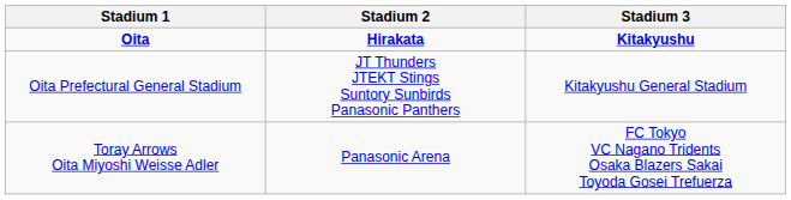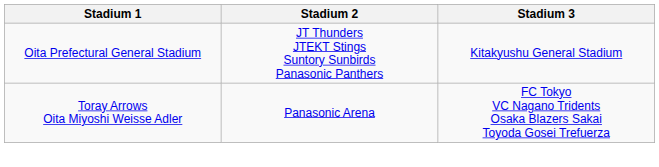- row: Oita | Hirakata | Kitakyushu
